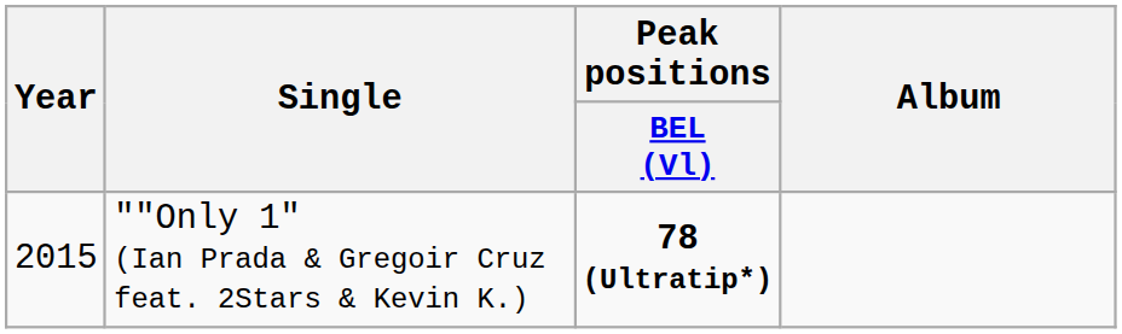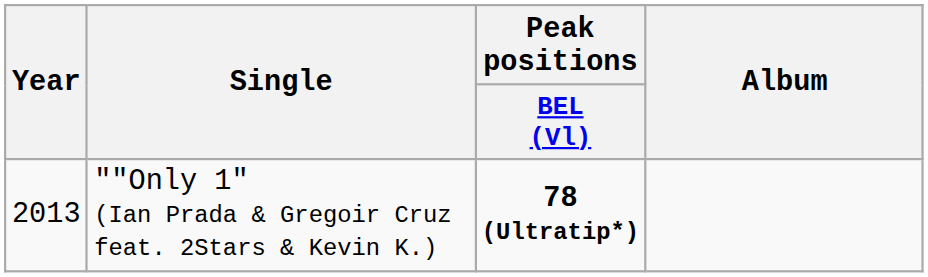""Only 1" (Ian Prada & Gregoir Cruz feat. 2Stars & Kevin K.) | Year: 2015 -> 2013
